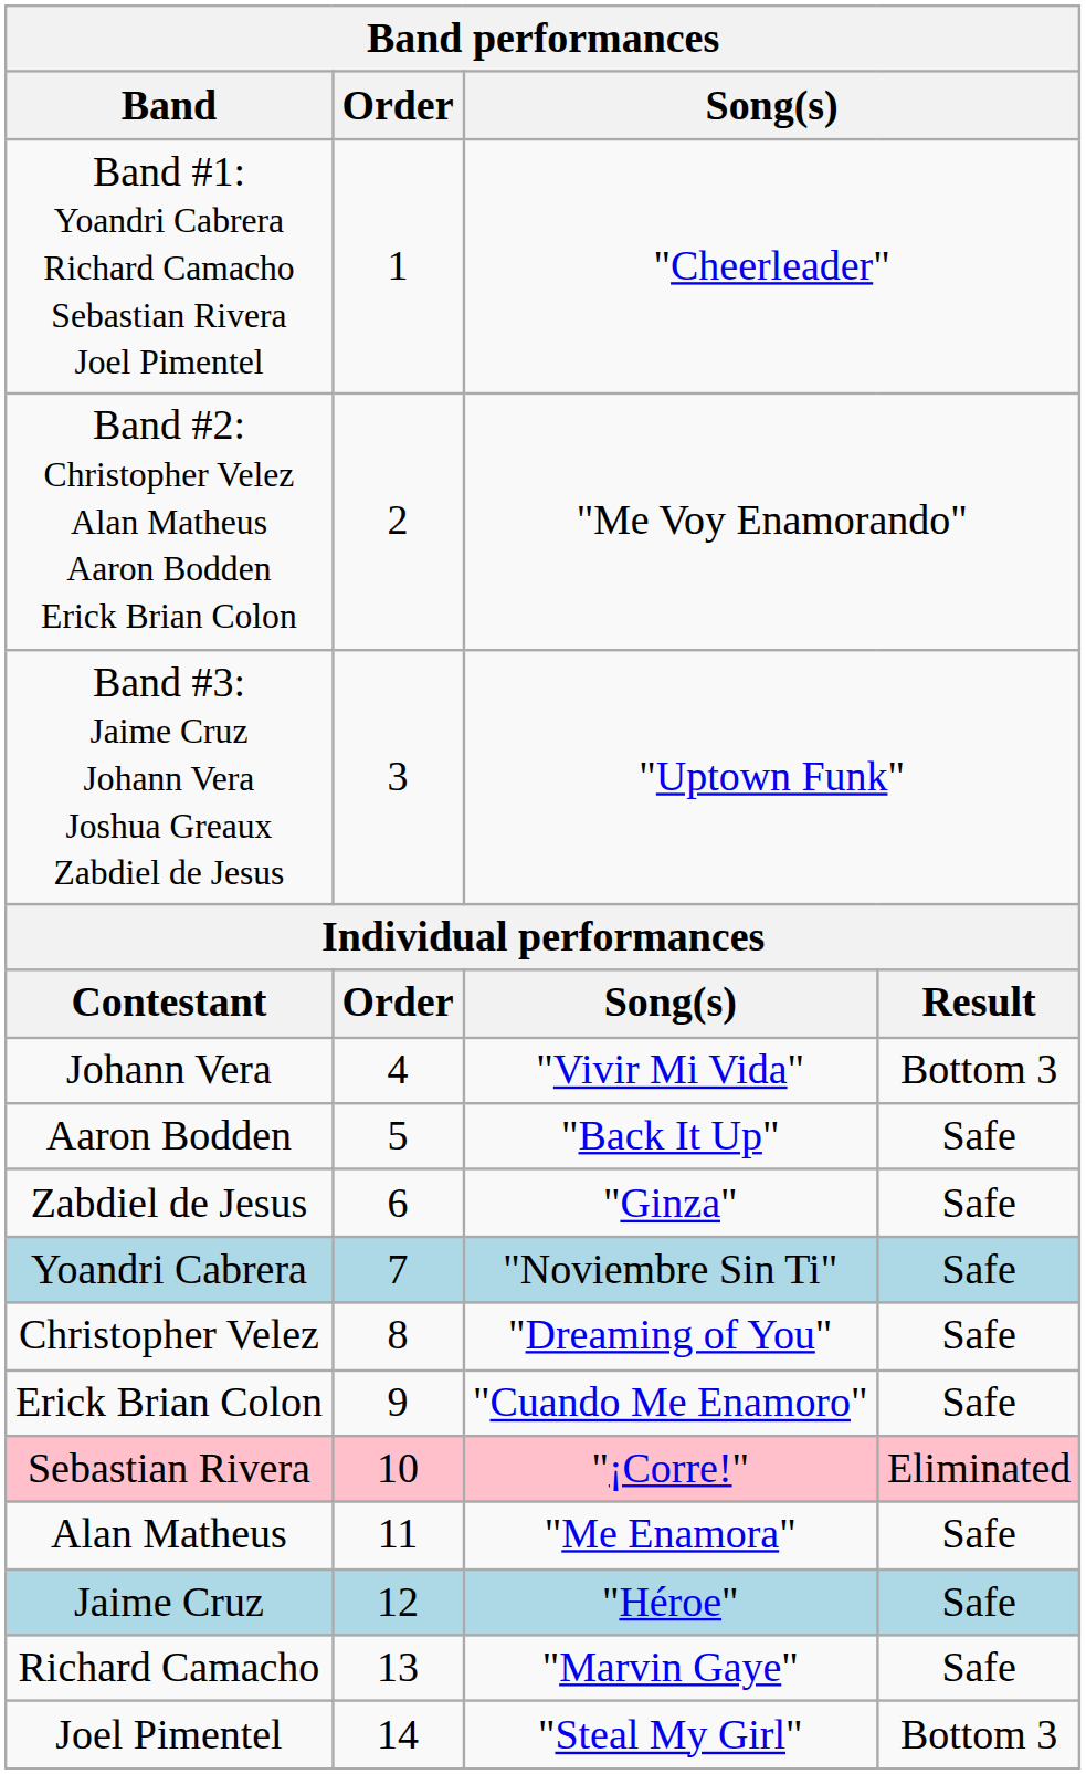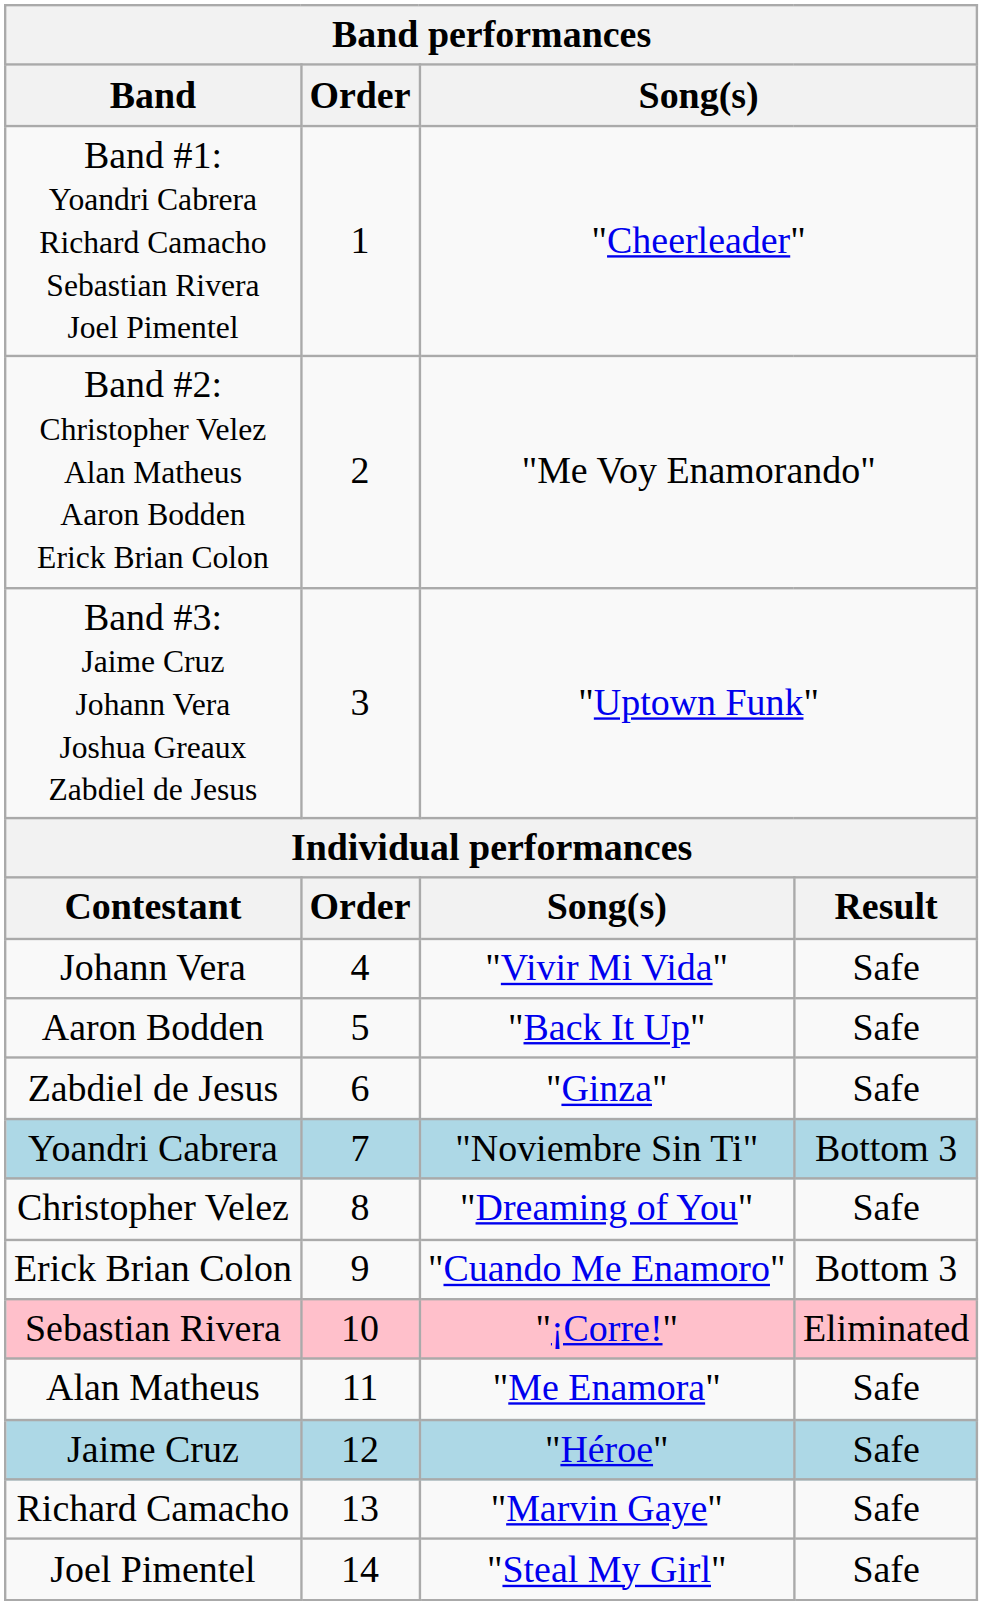Johann Vera | column 4: Bottom 3 -> Safe
Yoandri Cabrera | column 4: Safe -> Bottom 3
Erick Brian Colon | column 4: Safe -> Bottom 3
Joel Pimentel | column 4: Bottom 3 -> Safe
